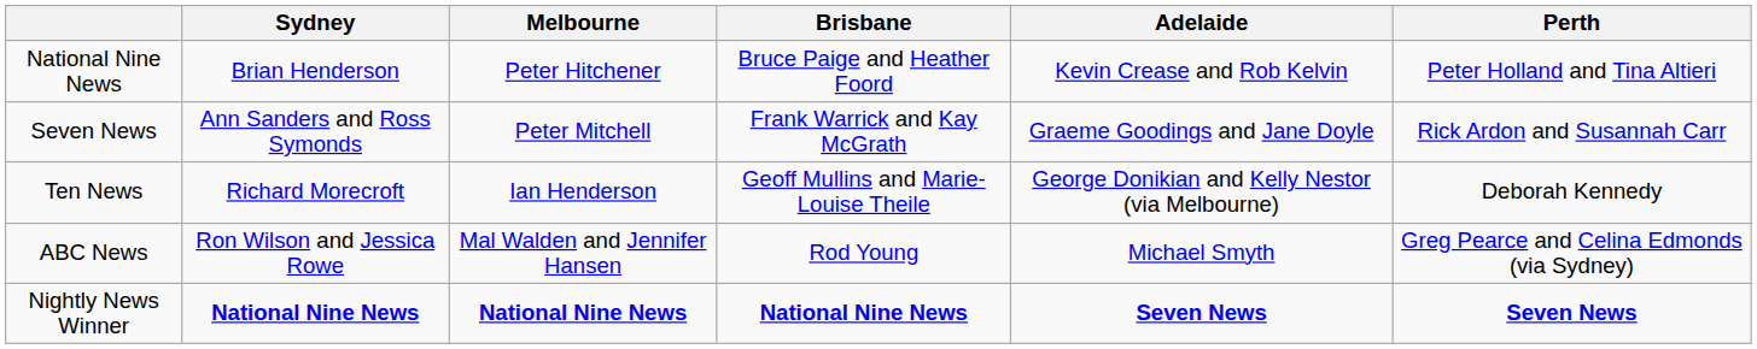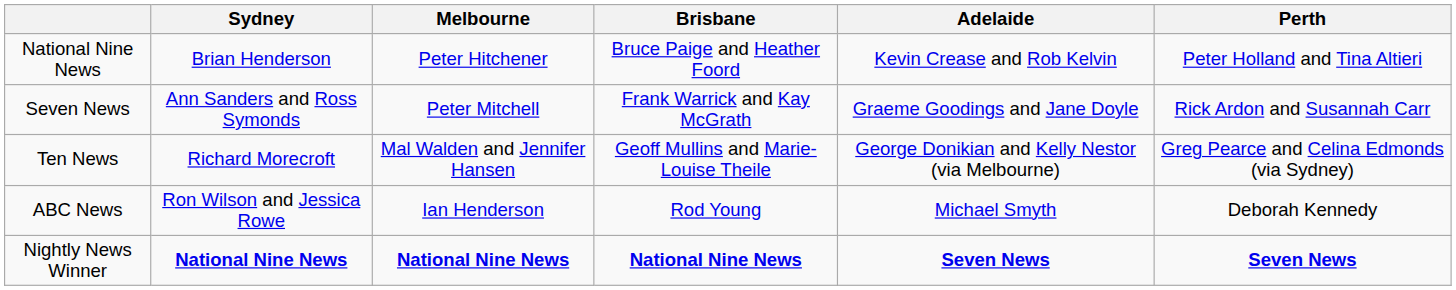Ten News | Melbourne: Ian Henderson -> Mal Walden and Jennifer Hansen
Ten News | Perth: Deborah Kennedy -> Greg Pearce and Celina Edmonds (via Sydney)
ABC News | Melbourne: Mal Walden and Jennifer Hansen -> Ian Henderson
ABC News | Perth: Greg Pearce and Celina Edmonds (via Sydney) -> Deborah Kennedy
